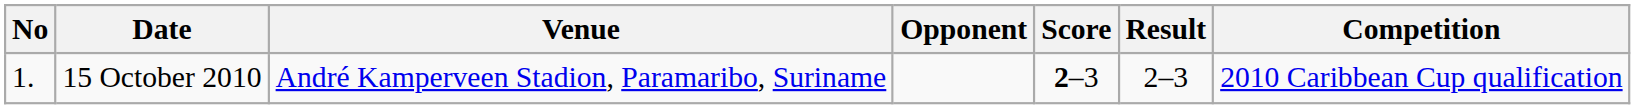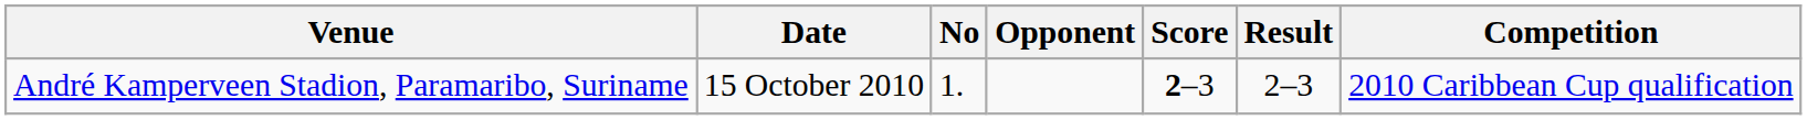columns swapped: No <-> Venue
